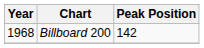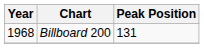Billboard 200 | Peak Position: 142 -> 131
